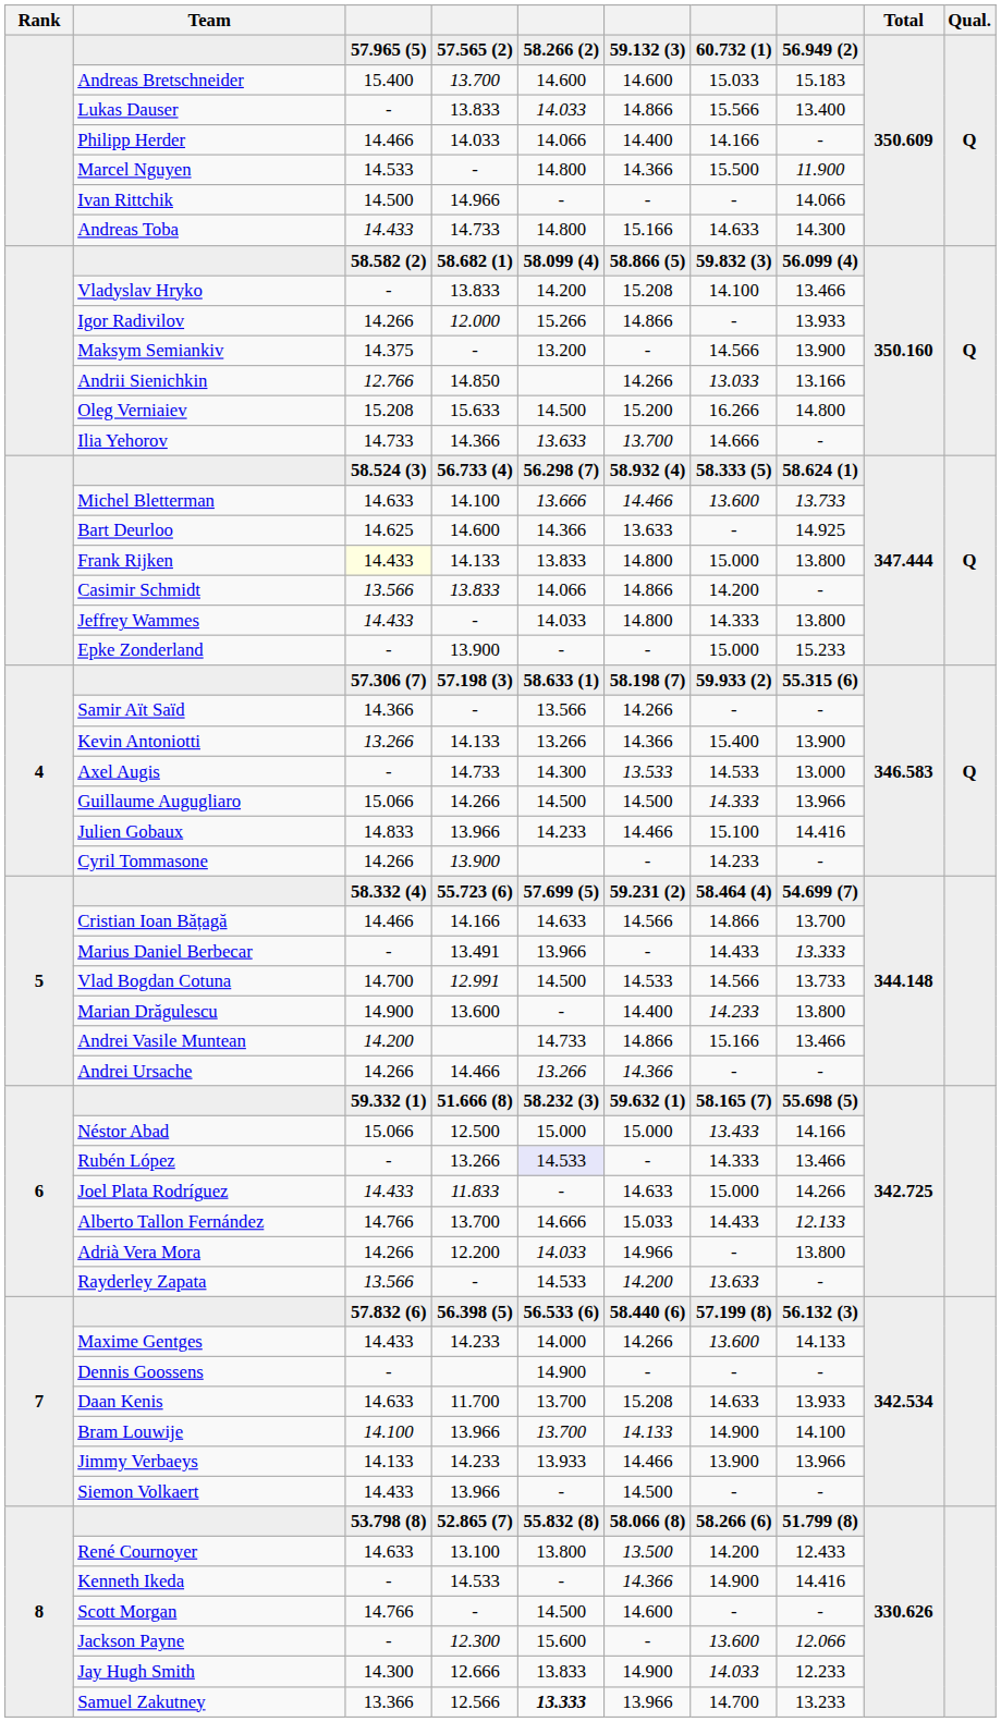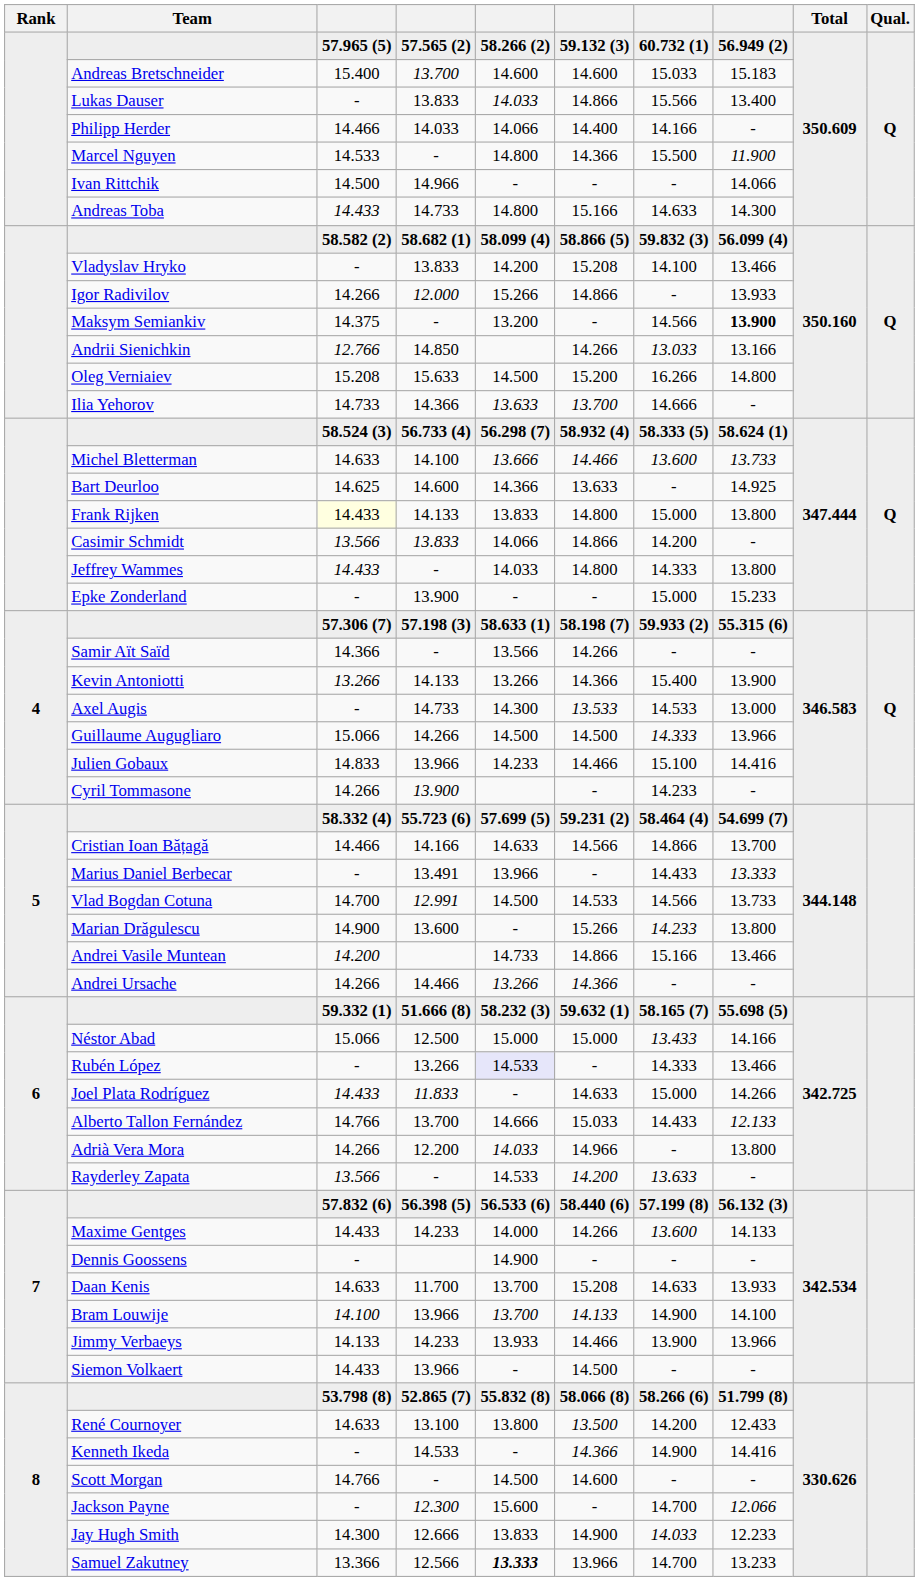Maksym Semiankiv | column 8: normal -> bold
Marian Drăgulescu | column 6: 14.400 -> 15.266
Jackson Payne | column 7: 13.600 -> 14.700
